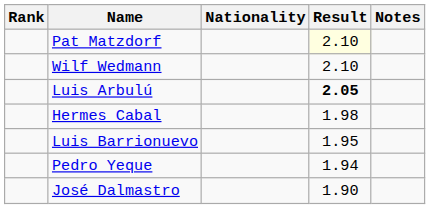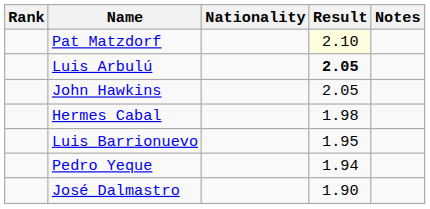- row: Wilf Wedmann | 2.10
+ row: John Hawkins | 2.05
